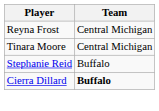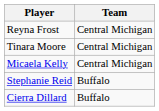+ row: Micaela Kelly | Central Michigan
Cierra Dillard | Team: bold -> normal
